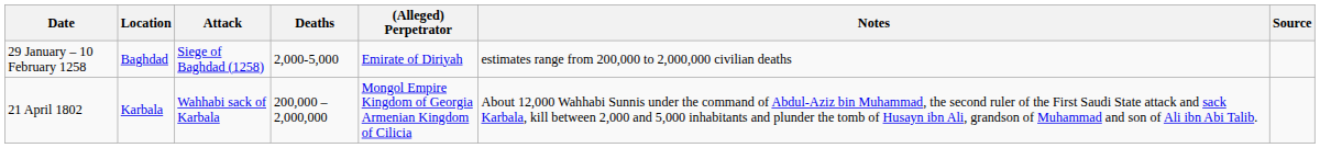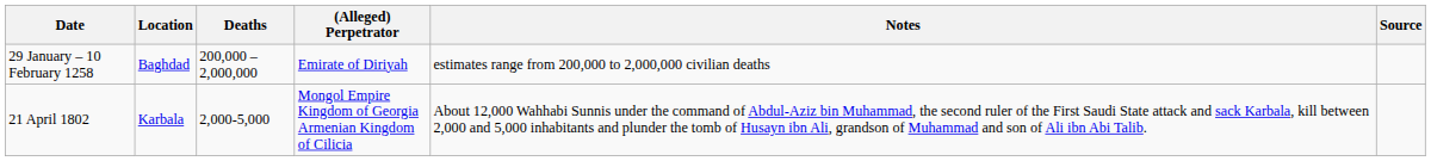- column: Attack | Siege of Baghdad (1258) | Wahhabi sack of Karbala
29 January – 10 February 1258 | Deaths: 2,000-5,000 -> 200,000 – 2,000,000
21 April 1802 | Deaths: 200,000 – 2,000,000 -> 2,000-5,000
